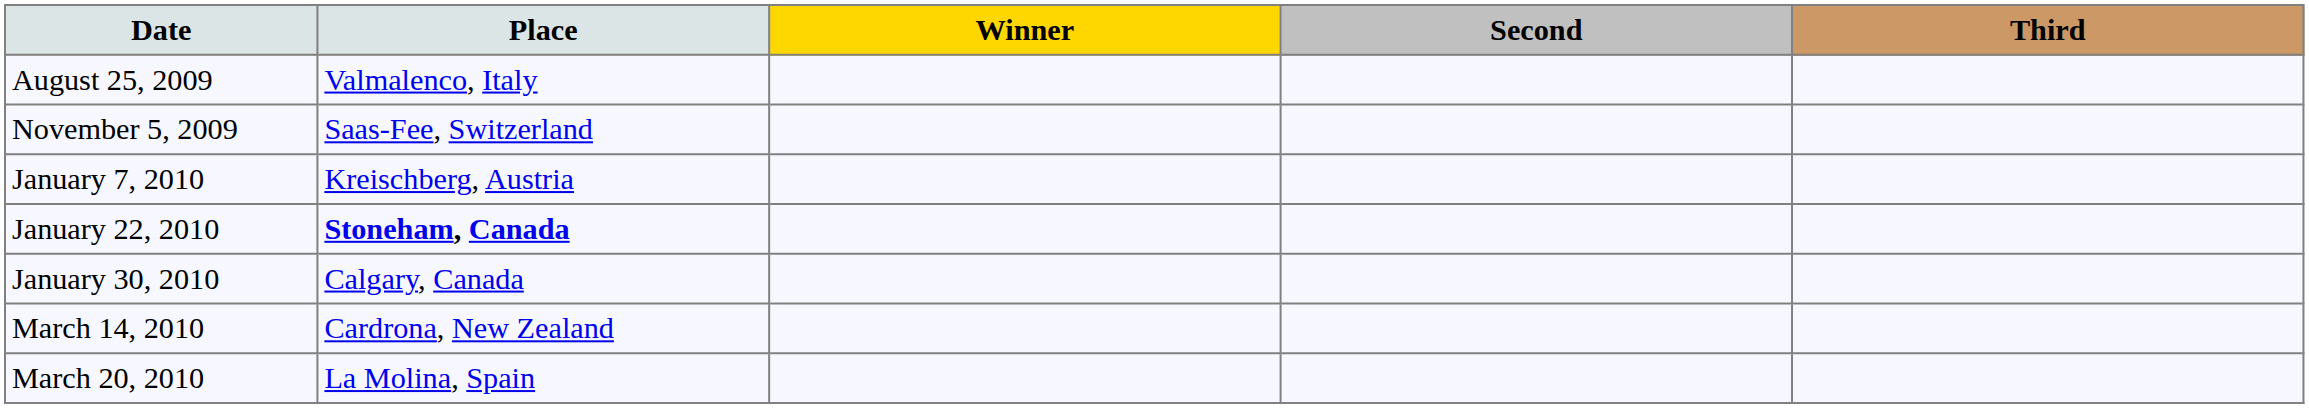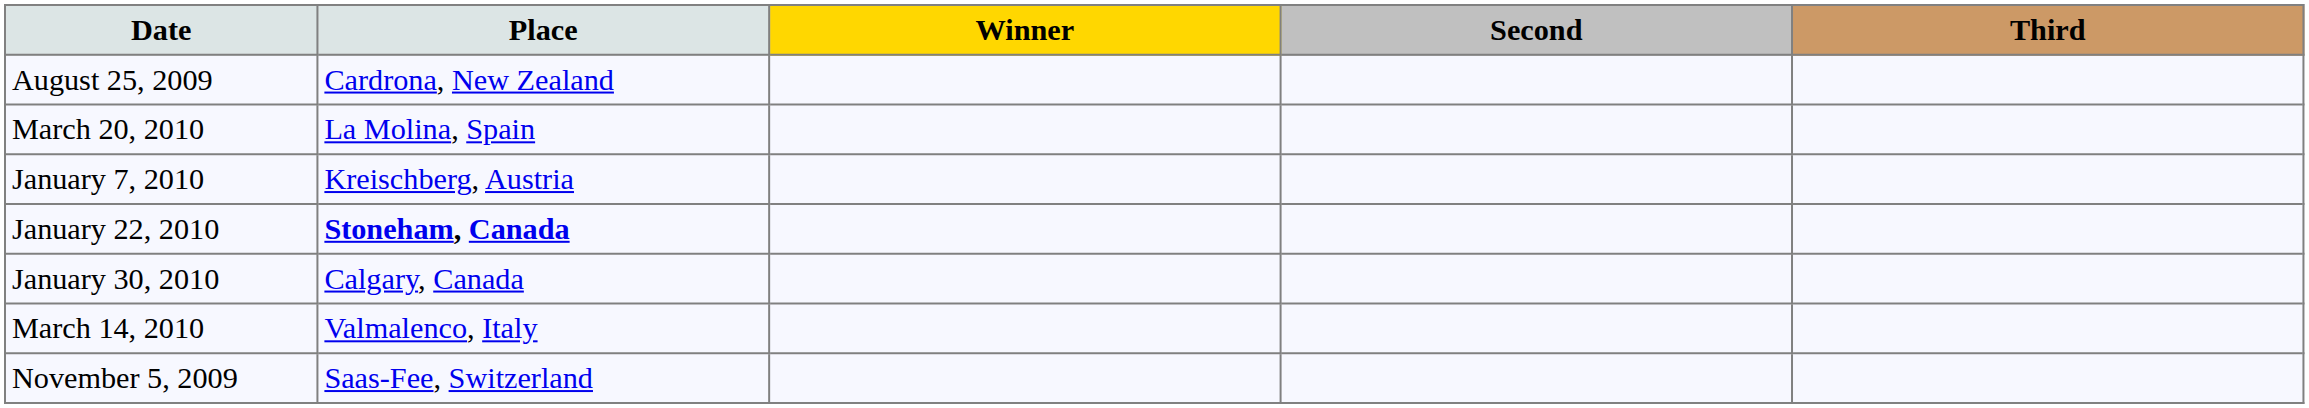August 25, 2009 | Place: Valmalenco, Italy -> Cardrona, New Zealand
rows swapped: November 5, 2009 <-> March 20, 2010
March 14, 2010 | Place: Cardrona, New Zealand -> Valmalenco, Italy
